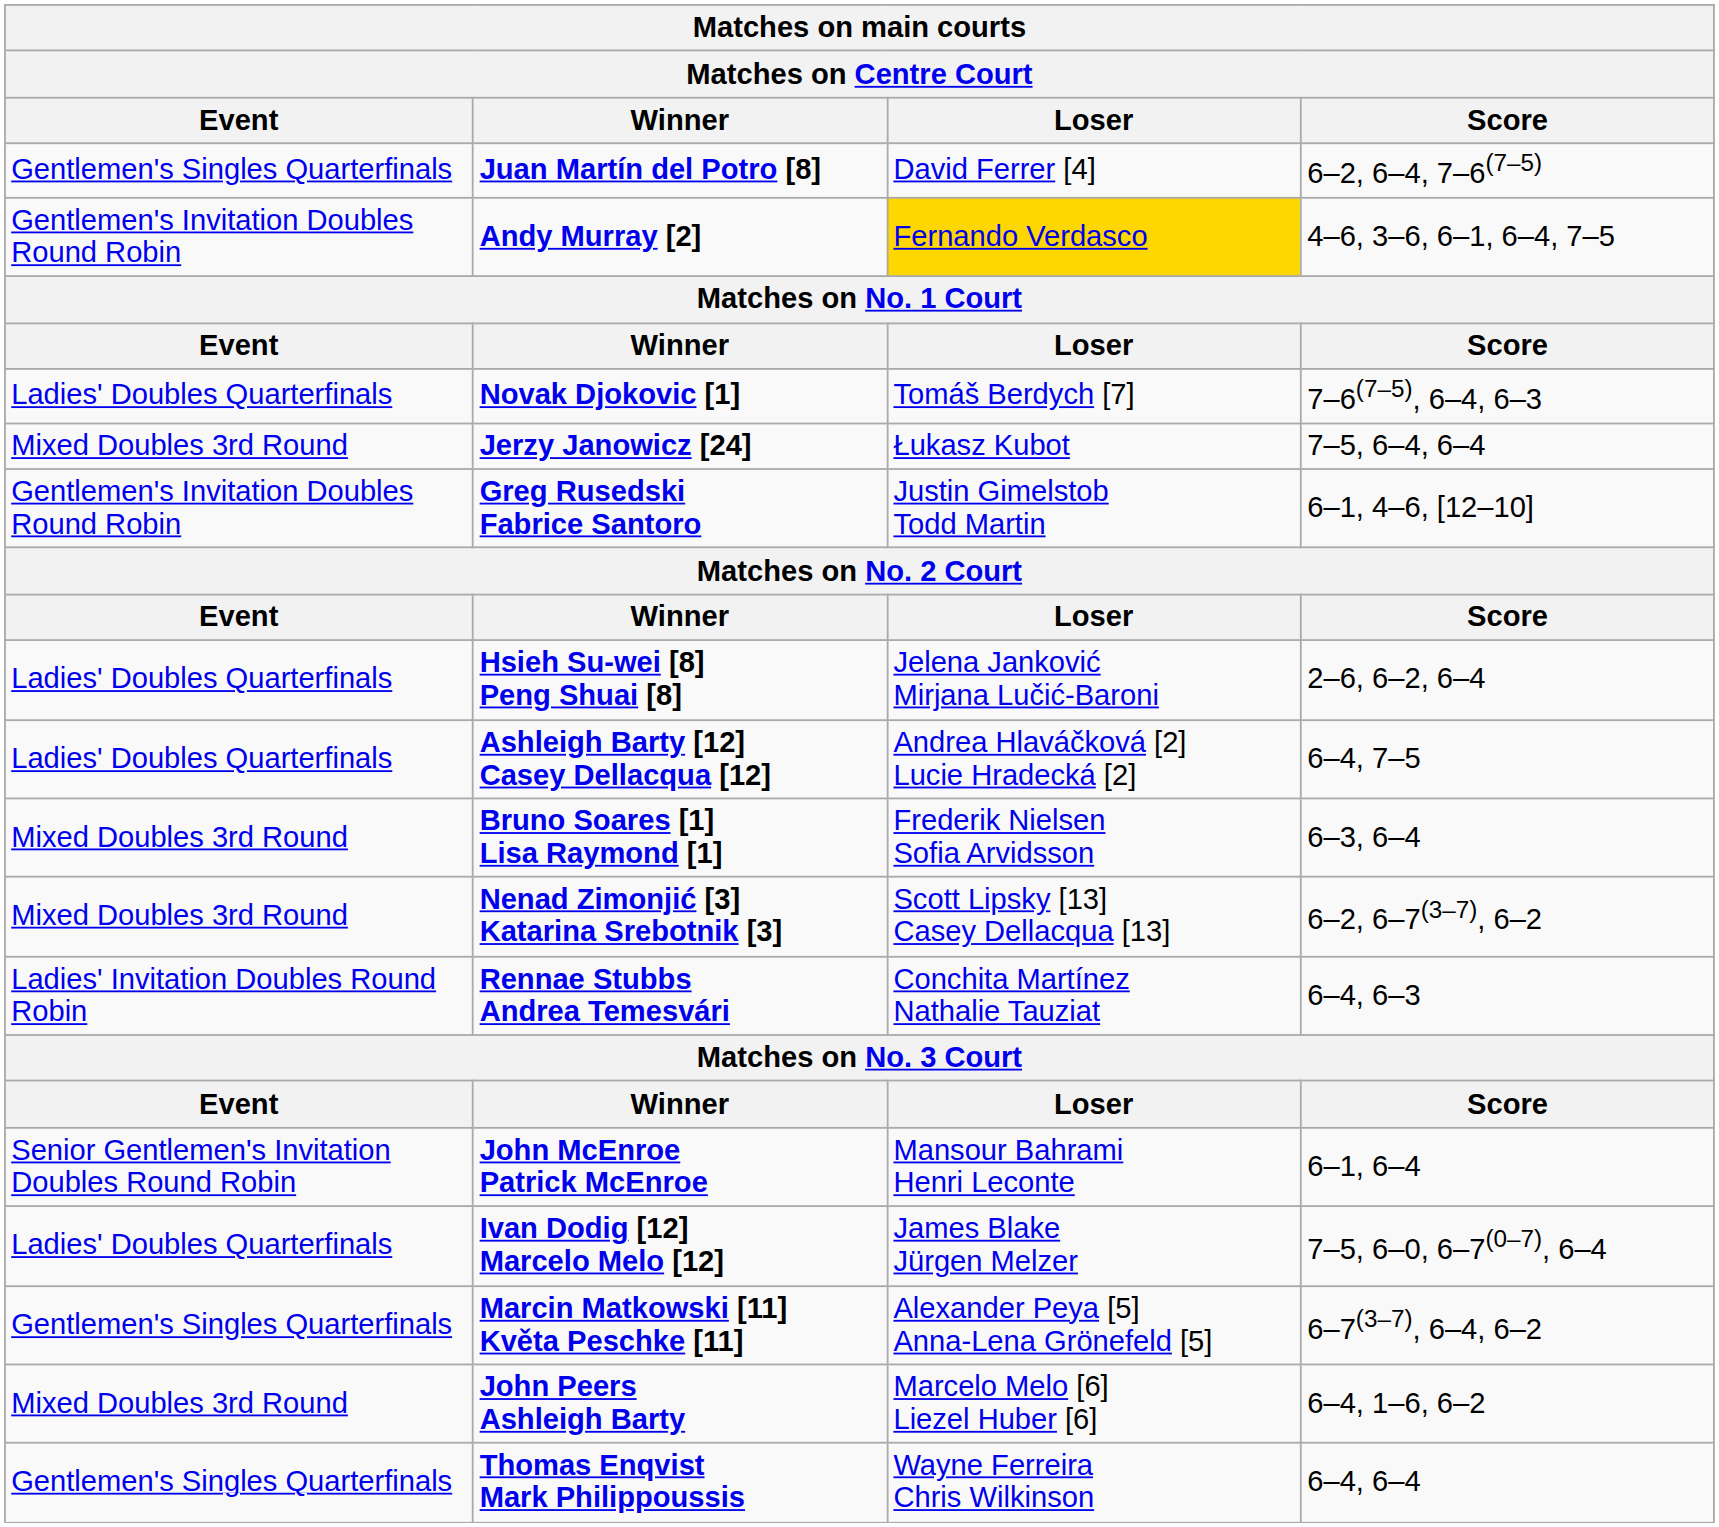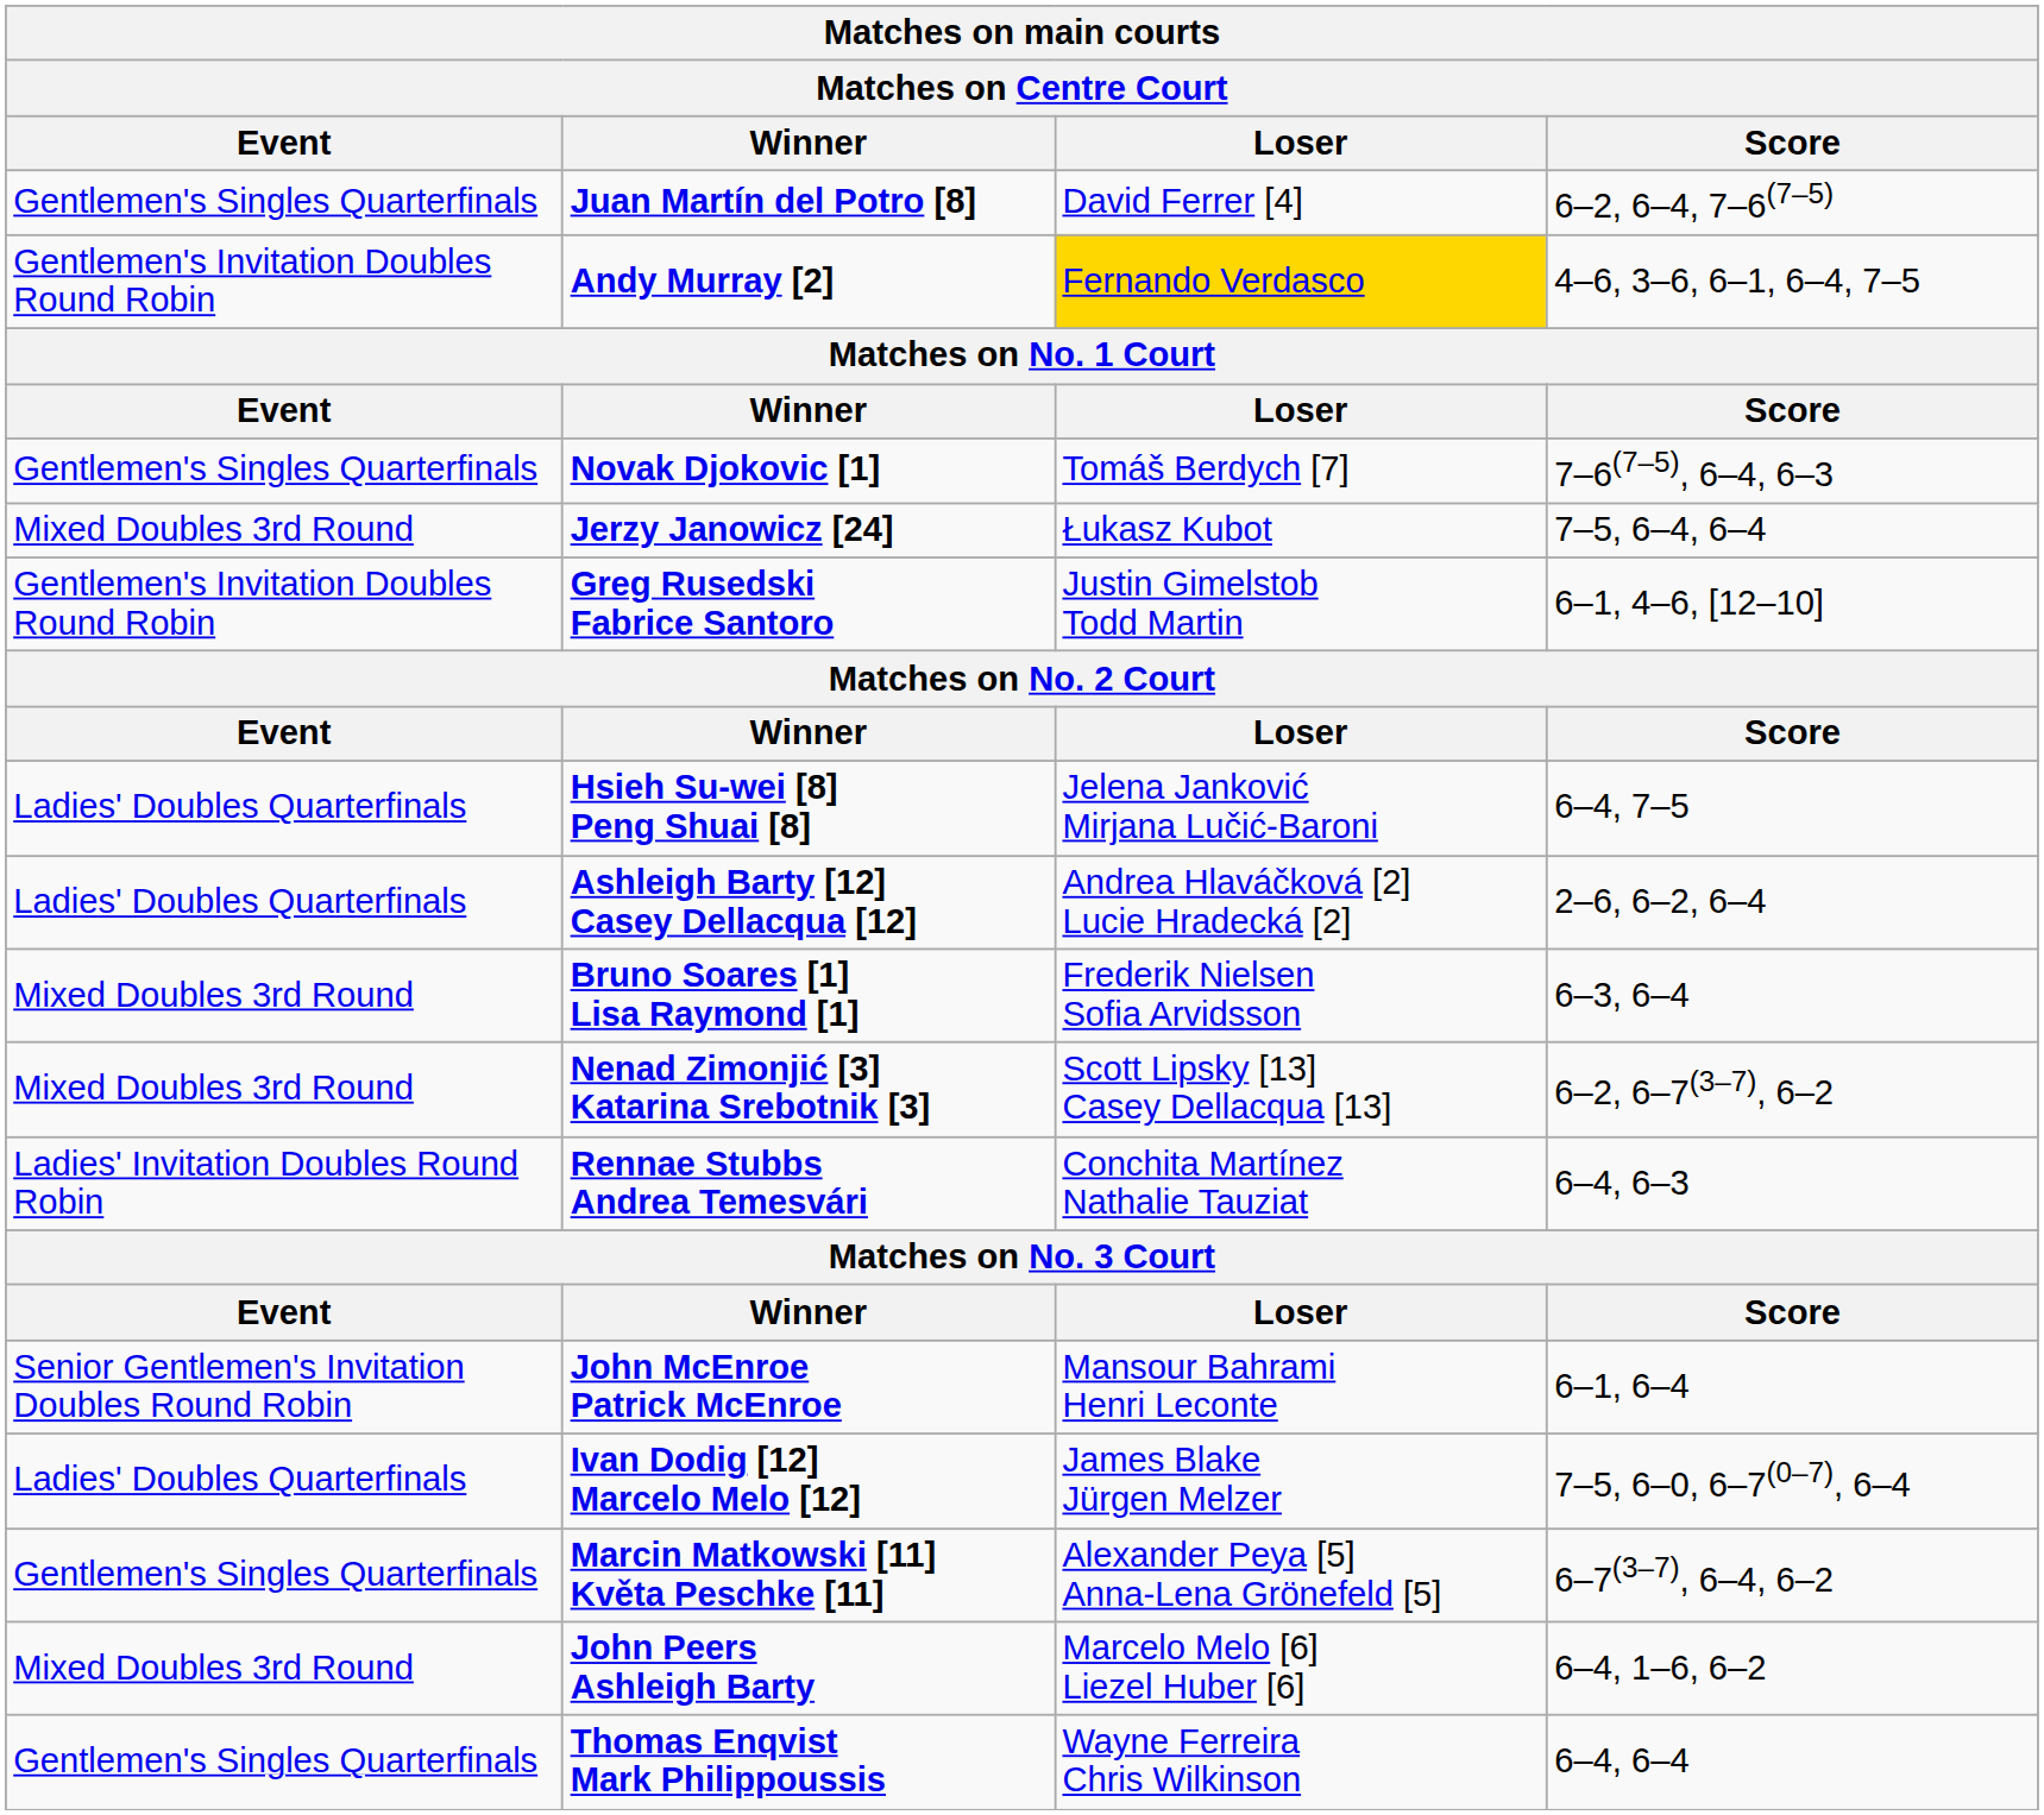Novak Djokovic [1] | Event: Ladies' Doubles Quarterfinals -> Gentlemen's Singles Quarterfinals
Hsieh Su-wei [8] Peng Shuai [8] | Score: 2–6, 6–2, 6–4 -> 6–4, 7–5
Ashleigh Barty [12] Casey Dellacqua [12] | Score: 6–4, 7–5 -> 2–6, 6–2, 6–4
